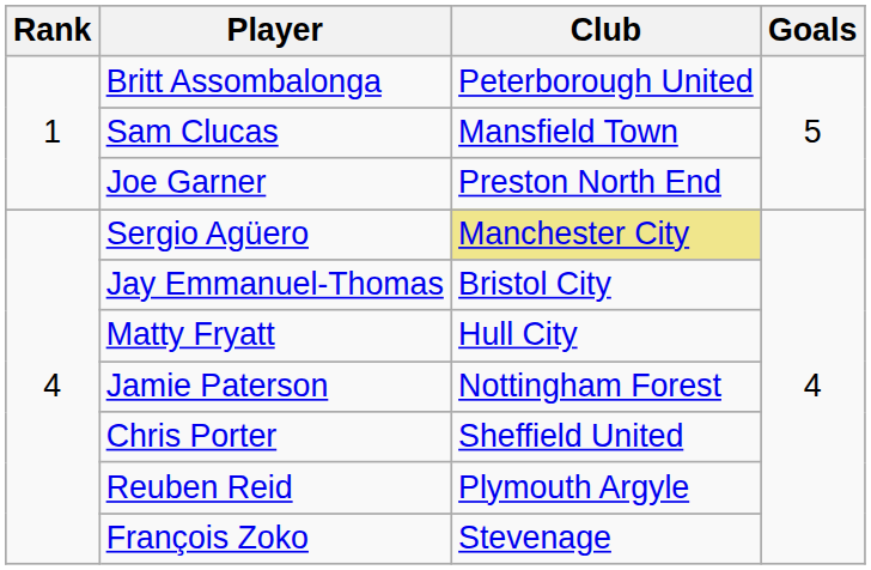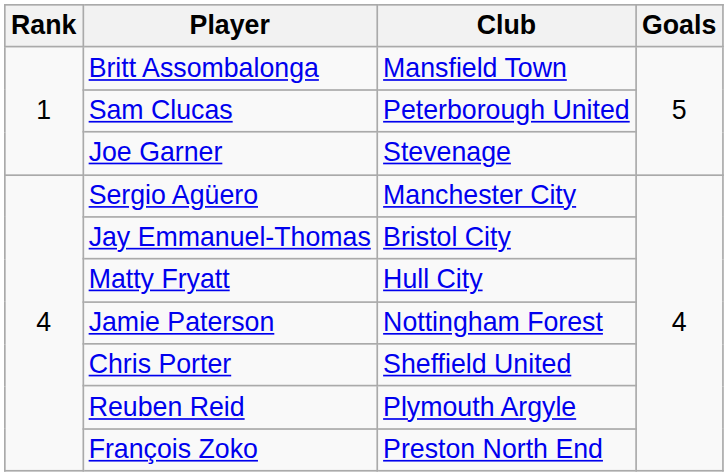Britt Assombalonga | Club: Peterborough United -> Mansfield Town
Sam Clucas | Club: Mansfield Town -> Peterborough United
Joe Garner | Club: Preston North End -> Stevenage
Sergio Agüero | Club: khaki background -> no background
François Zoko | Club: Stevenage -> Preston North End
